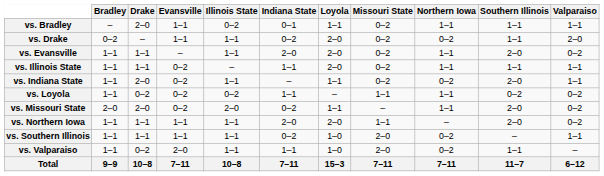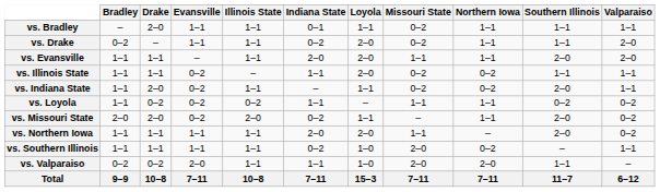vs. Bradley | Illinois State: 0–2 -> 1–1
vs. Drake | Northern Iowa: 0–2 -> 1–1
vs. Evansville | Missouri State: 0–2 -> 1–1
vs. Evansville | Valparaiso: 0–2 -> 2–0
vs. Illinois State | Northern Iowa: 1–1 -> 0–2
vs. Valparaiso | Bradley: 1–1 -> 0–2
vs. Valparaiso | Northern Iowa: 0–2 -> 2–0
